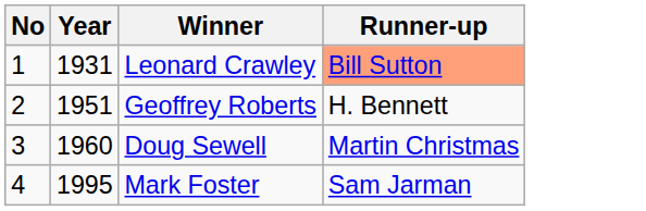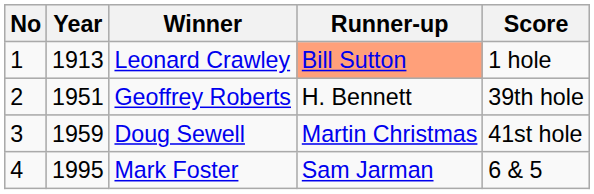+ column: Score | 1 hole | 39th hole | 41st hole | 6 & 5
Leonard Crawley | Year: 1931 -> 1913
Doug Sewell | Year: 1960 -> 1959
